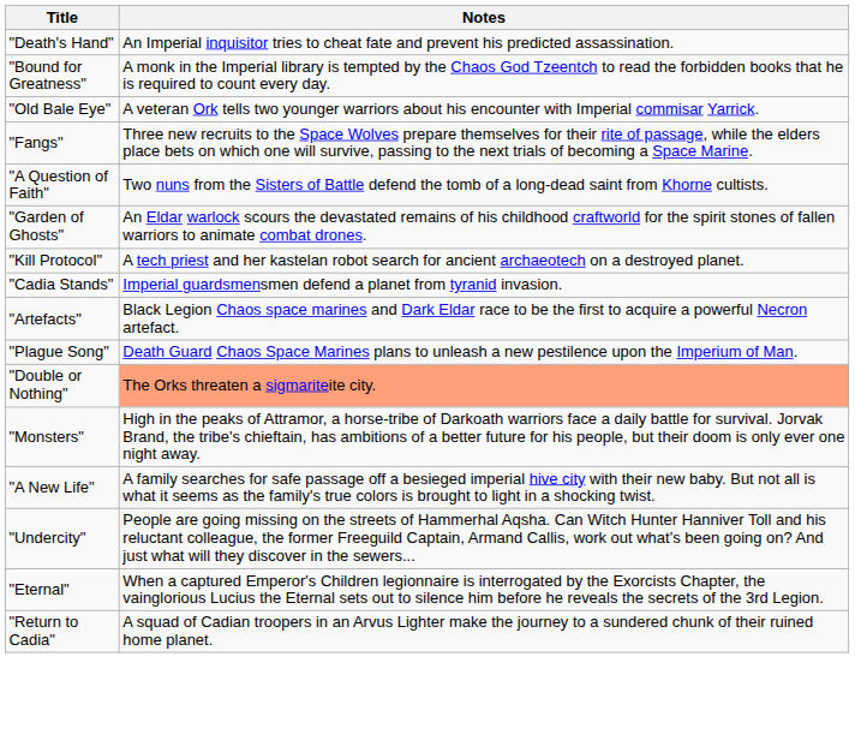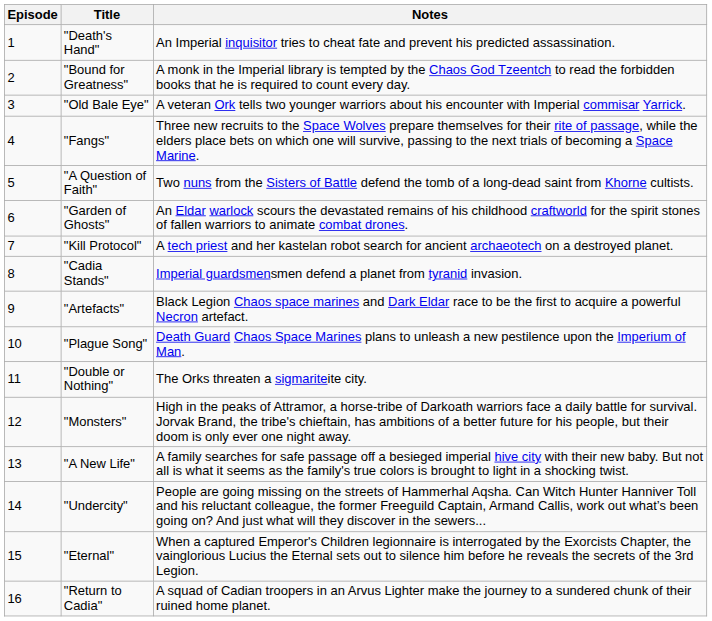+ column: Episode | 1 | 2 | 3 | 4 | 5 | 6 | 7 | 8 | 9 | 10 | 11 | 12 | 13 | 14 | 15 | 16
"Double or Nothing" | Notes: lightsalmon background -> no background
